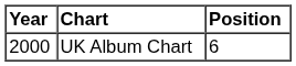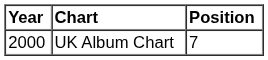UK Album Chart | Position: 6 -> 7
